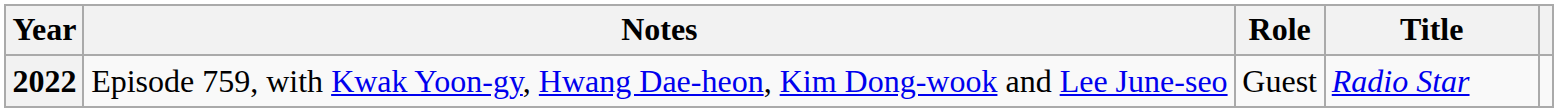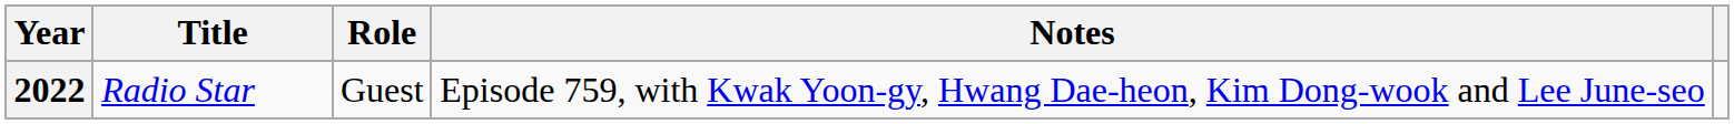columns swapped: Title <-> Notes
